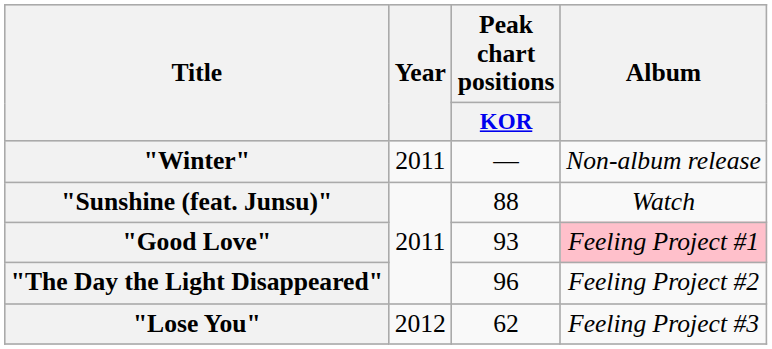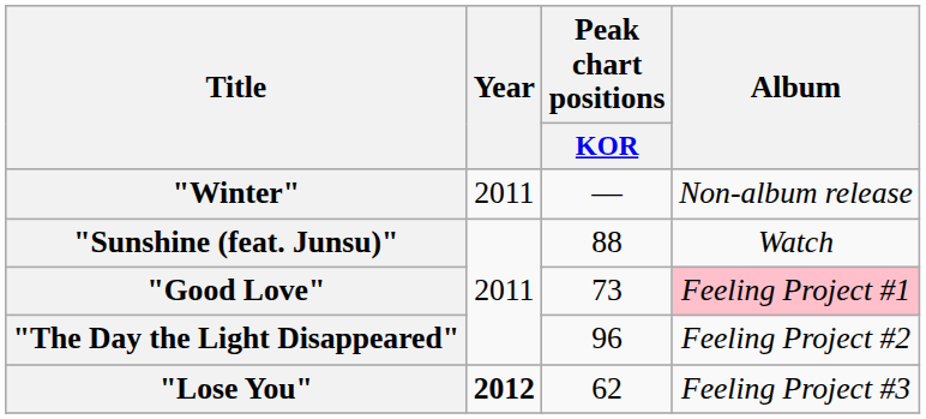"Good Love" | Peak chart positions / KOR: 93 -> 73
"Lose You" | Year: normal -> bold
